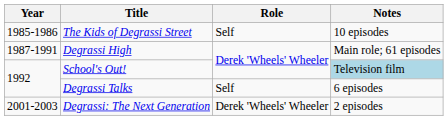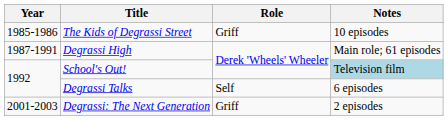The Kids of Degrassi Street | Role: Self -> Griff
Degrassi: The Next Generation | Role: Derek 'Wheels' Wheeler -> Griff
